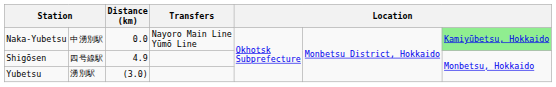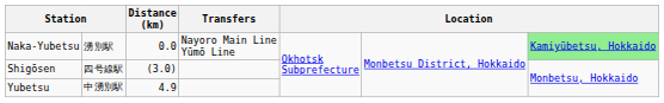Naka-Yubetsu | column 2: 中湧別駅 -> 湧別駅
Shigōsen | Distance (km): 4.9 -> (3.0)
Yubetsu | column 2: 湧別駅 -> 中湧別駅
Yubetsu | Distance (km): (3.0) -> 4.9
